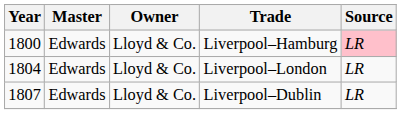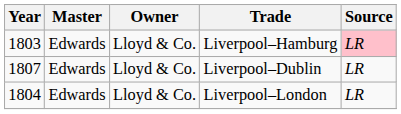Liverpool–Hamburg | Year: 1800 -> 1803
rows swapped: Liverpool–London <-> Liverpool–Dublin
